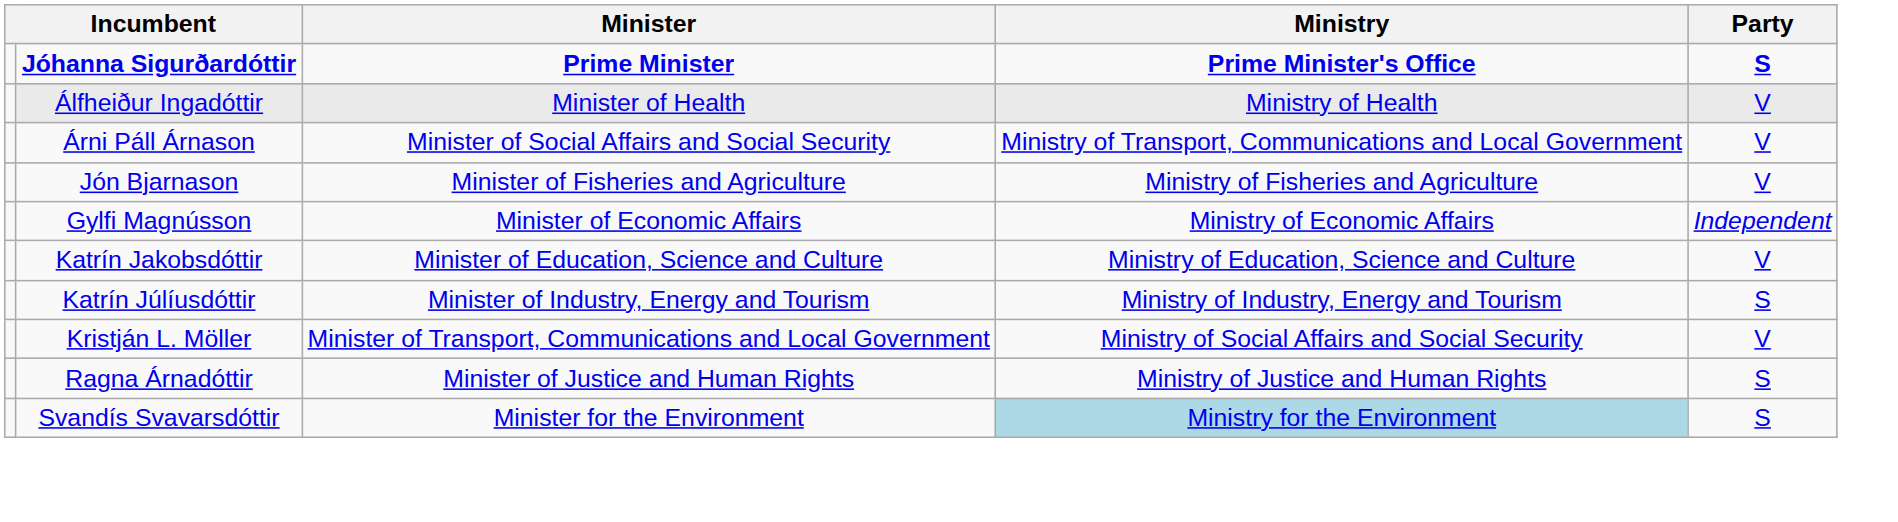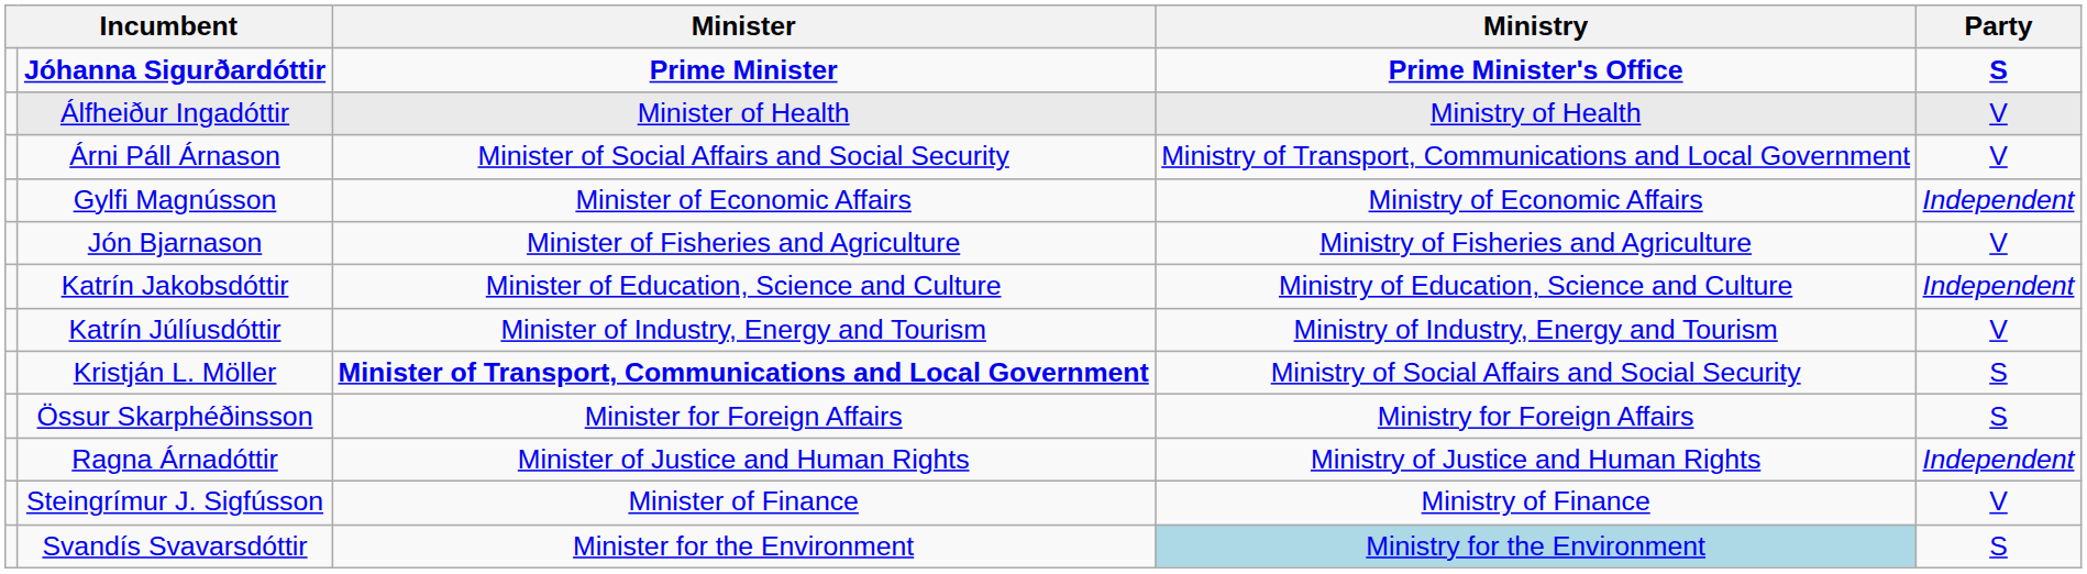rows swapped: Gylfi Magnússon <-> Jón Bjarnason
Katrín Jakobsdóttir | Party: V -> Independent
Katrín Júlíusdóttir | Party: S -> V
Kristján L. Möller | Minister: normal -> bold
Kristján L. Möller | Party: V -> S
+ row: Össur Skarphéðinsson | Minister for Foreign Affairs | Ministry for Foreign Affairs | S
Ragna Árnadóttir | Party: S -> Independent
+ row: Steingrímur J. Sigfússon | Minister of Finance | Ministry of Finance | V
